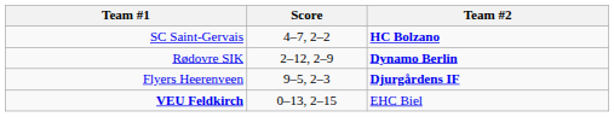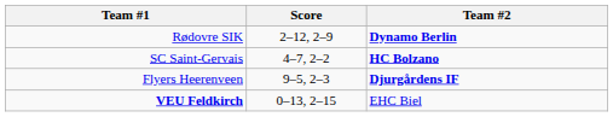rows swapped: SC Saint-Gervais <-> Rødovre SIK
